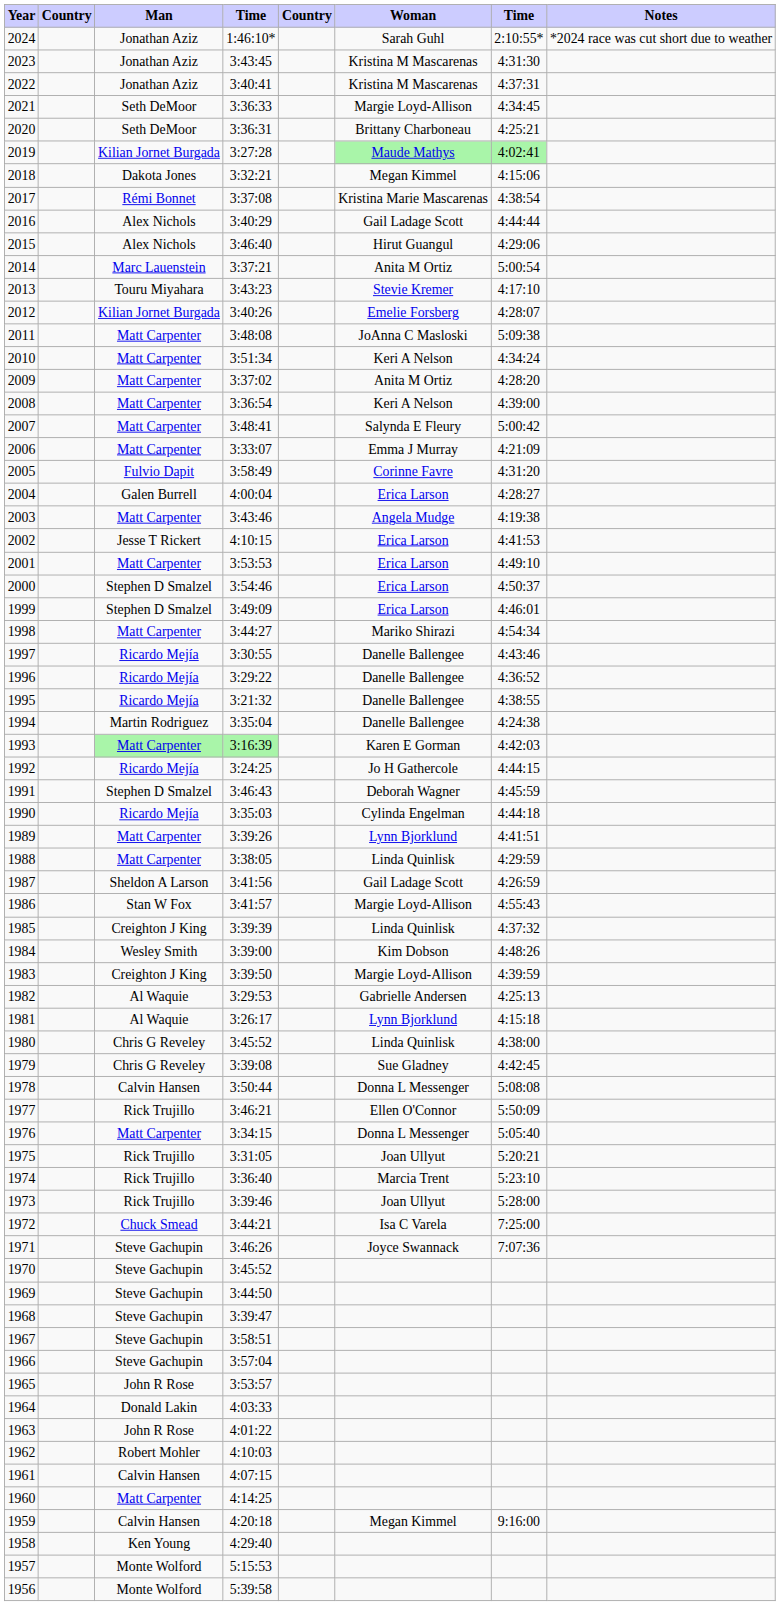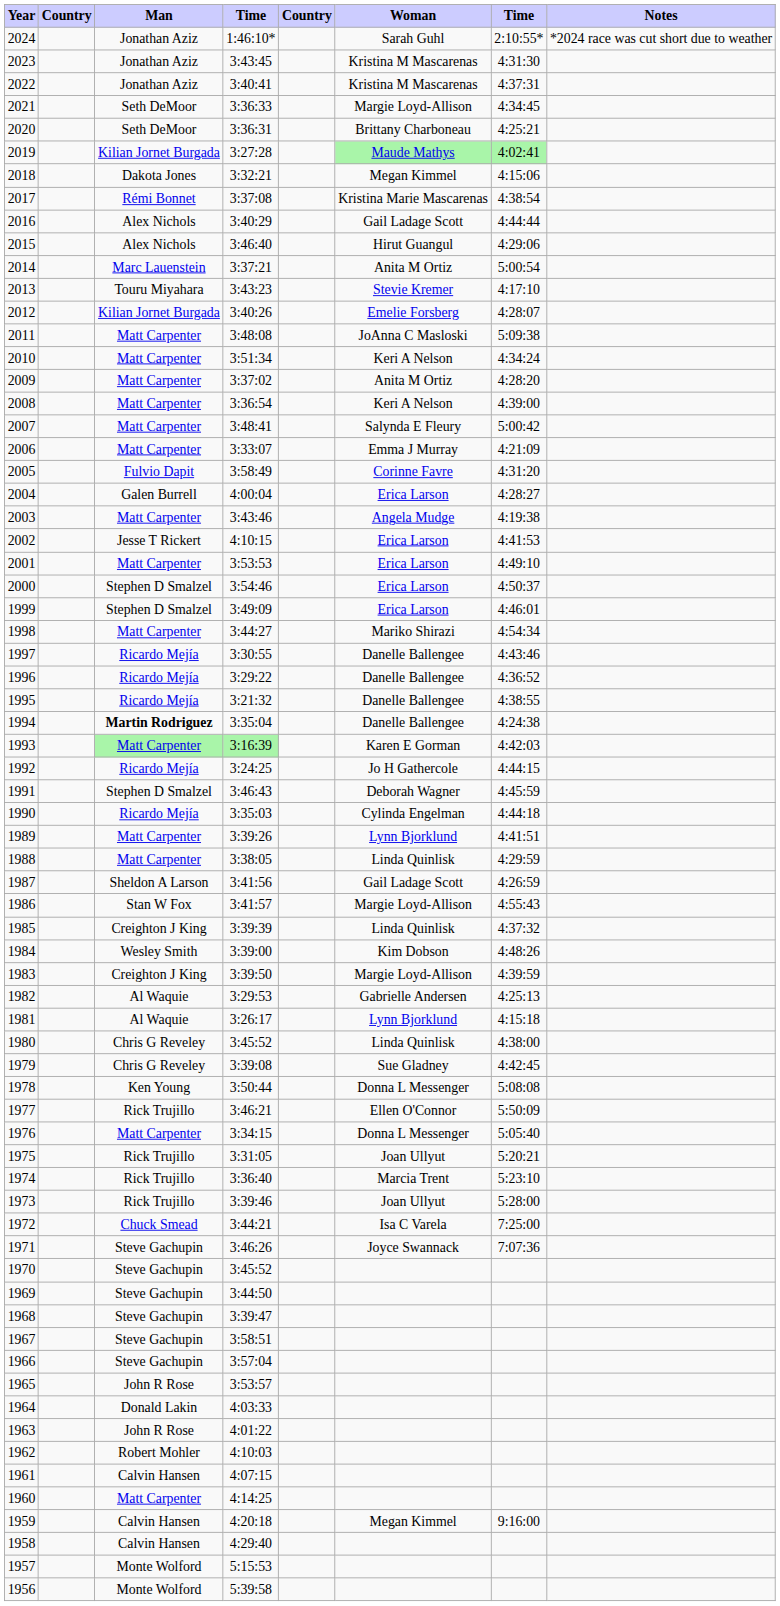1994 | Man: normal -> bold
1978 | Man: Calvin Hansen -> Ken Young
1958 | Man: Ken Young -> Calvin Hansen
